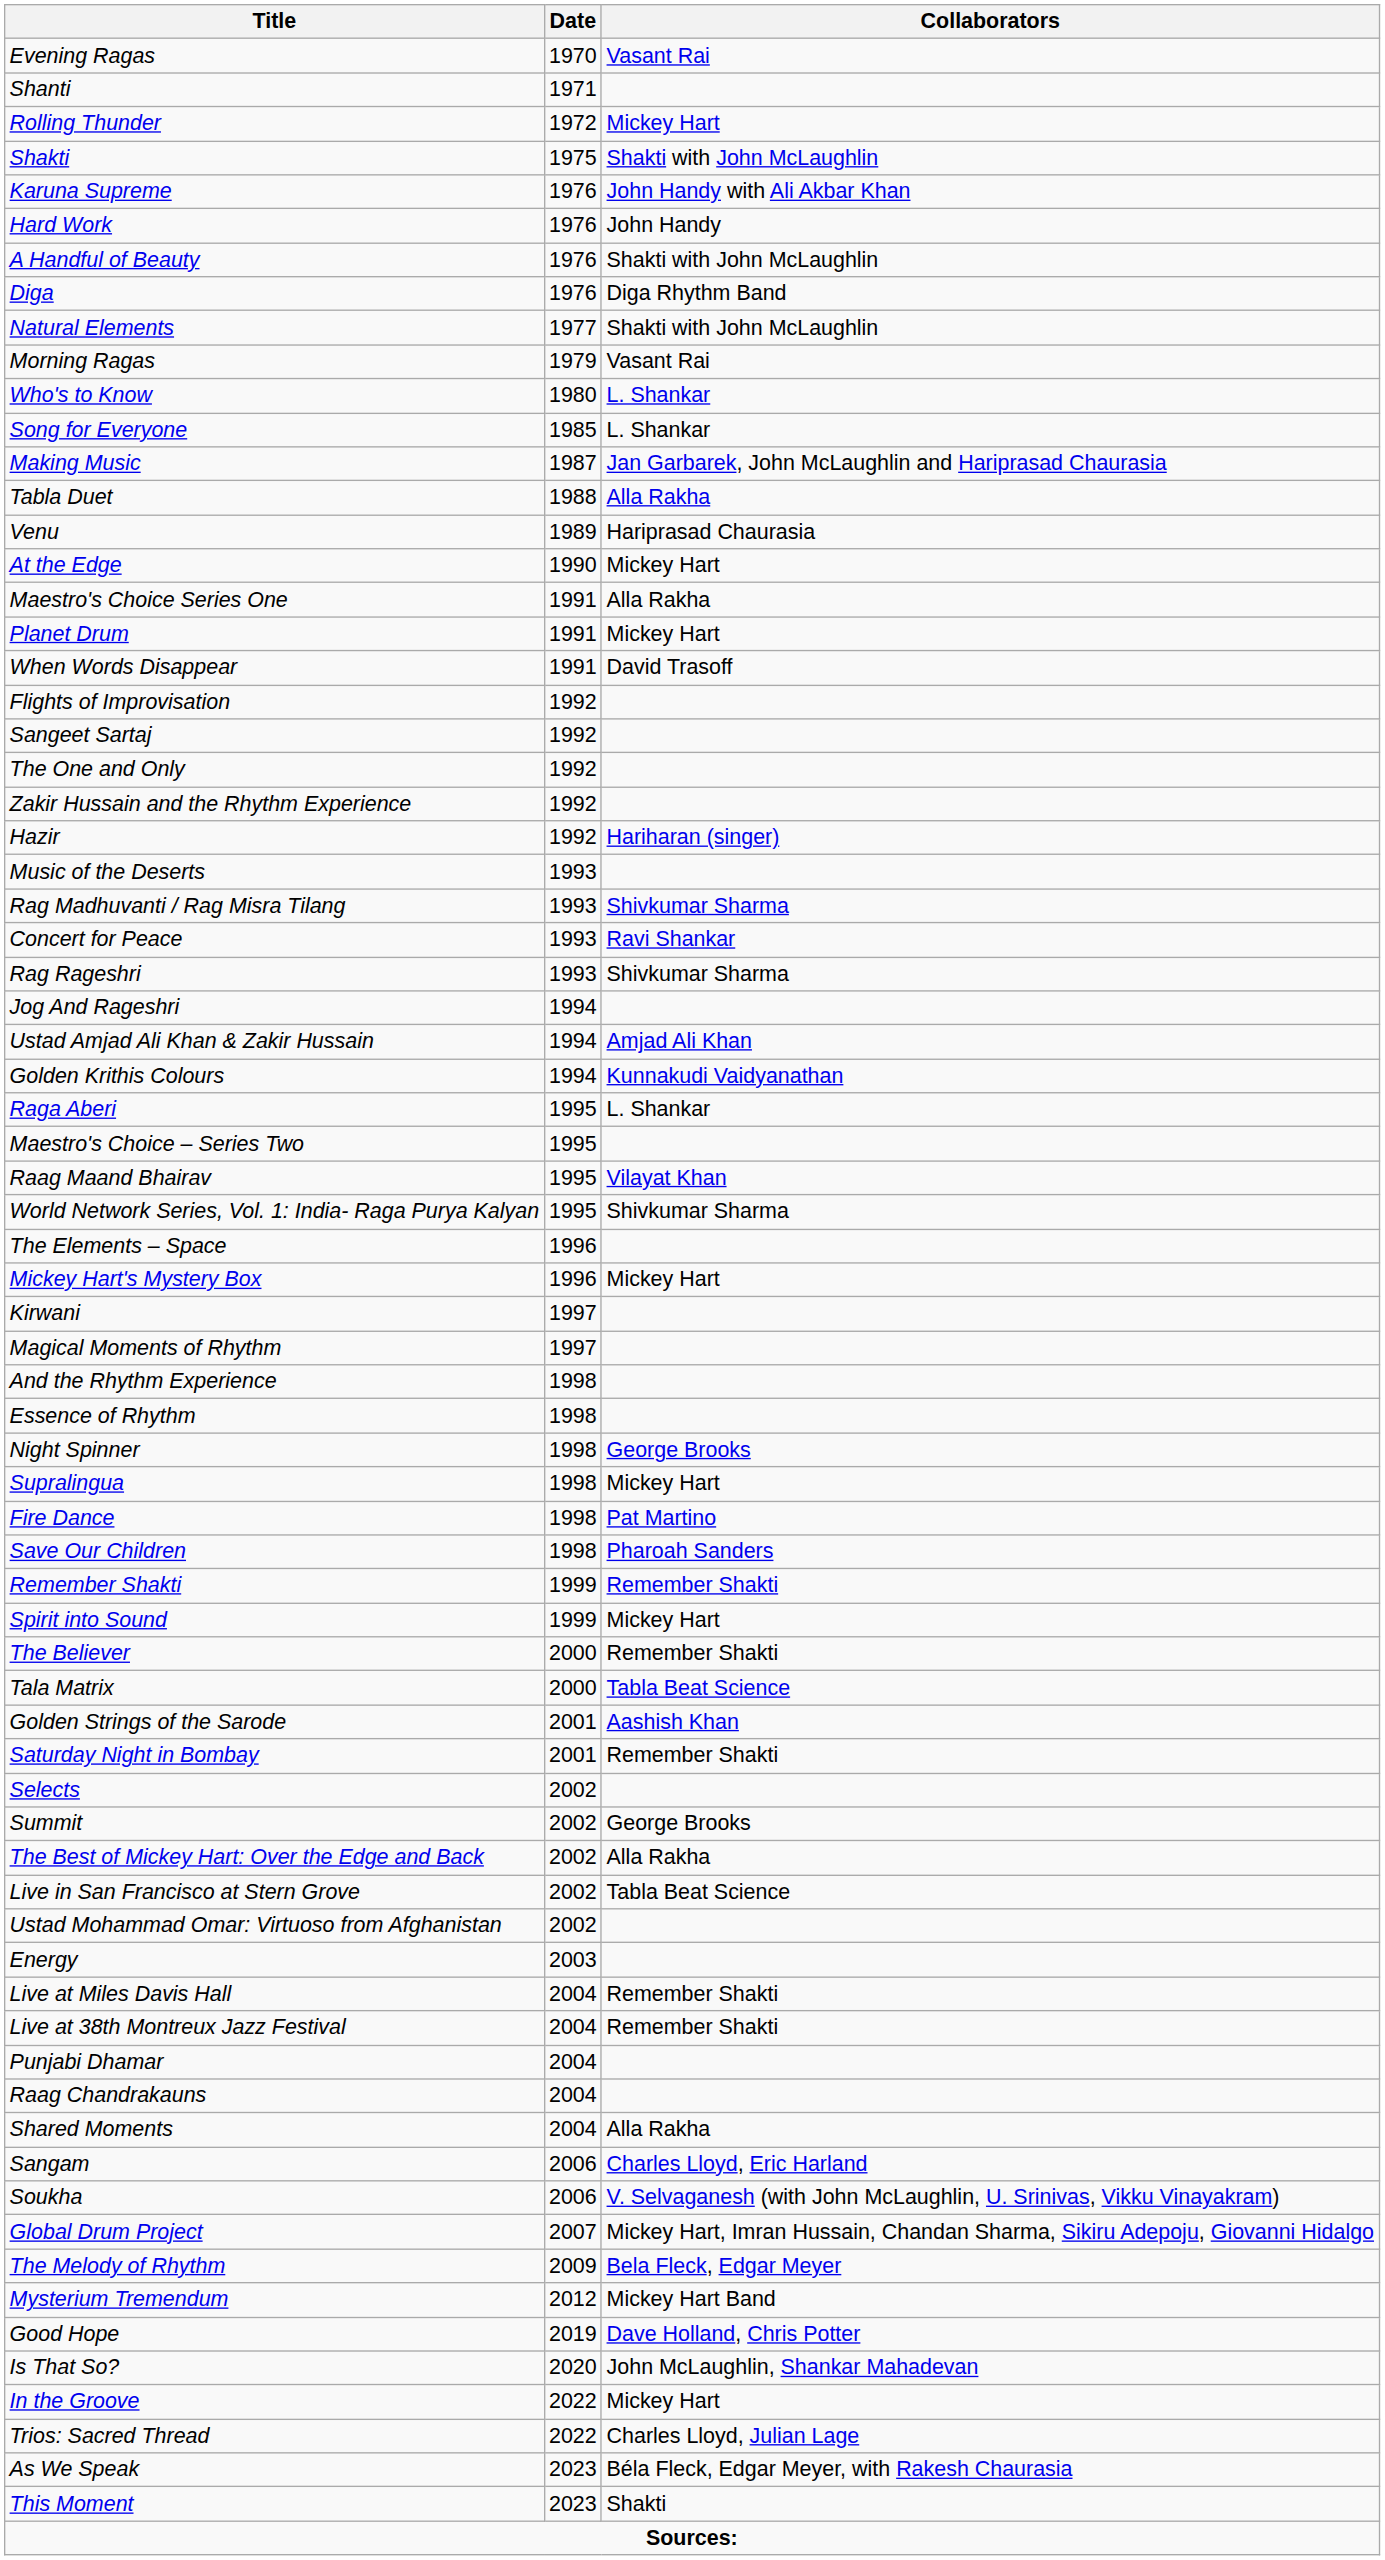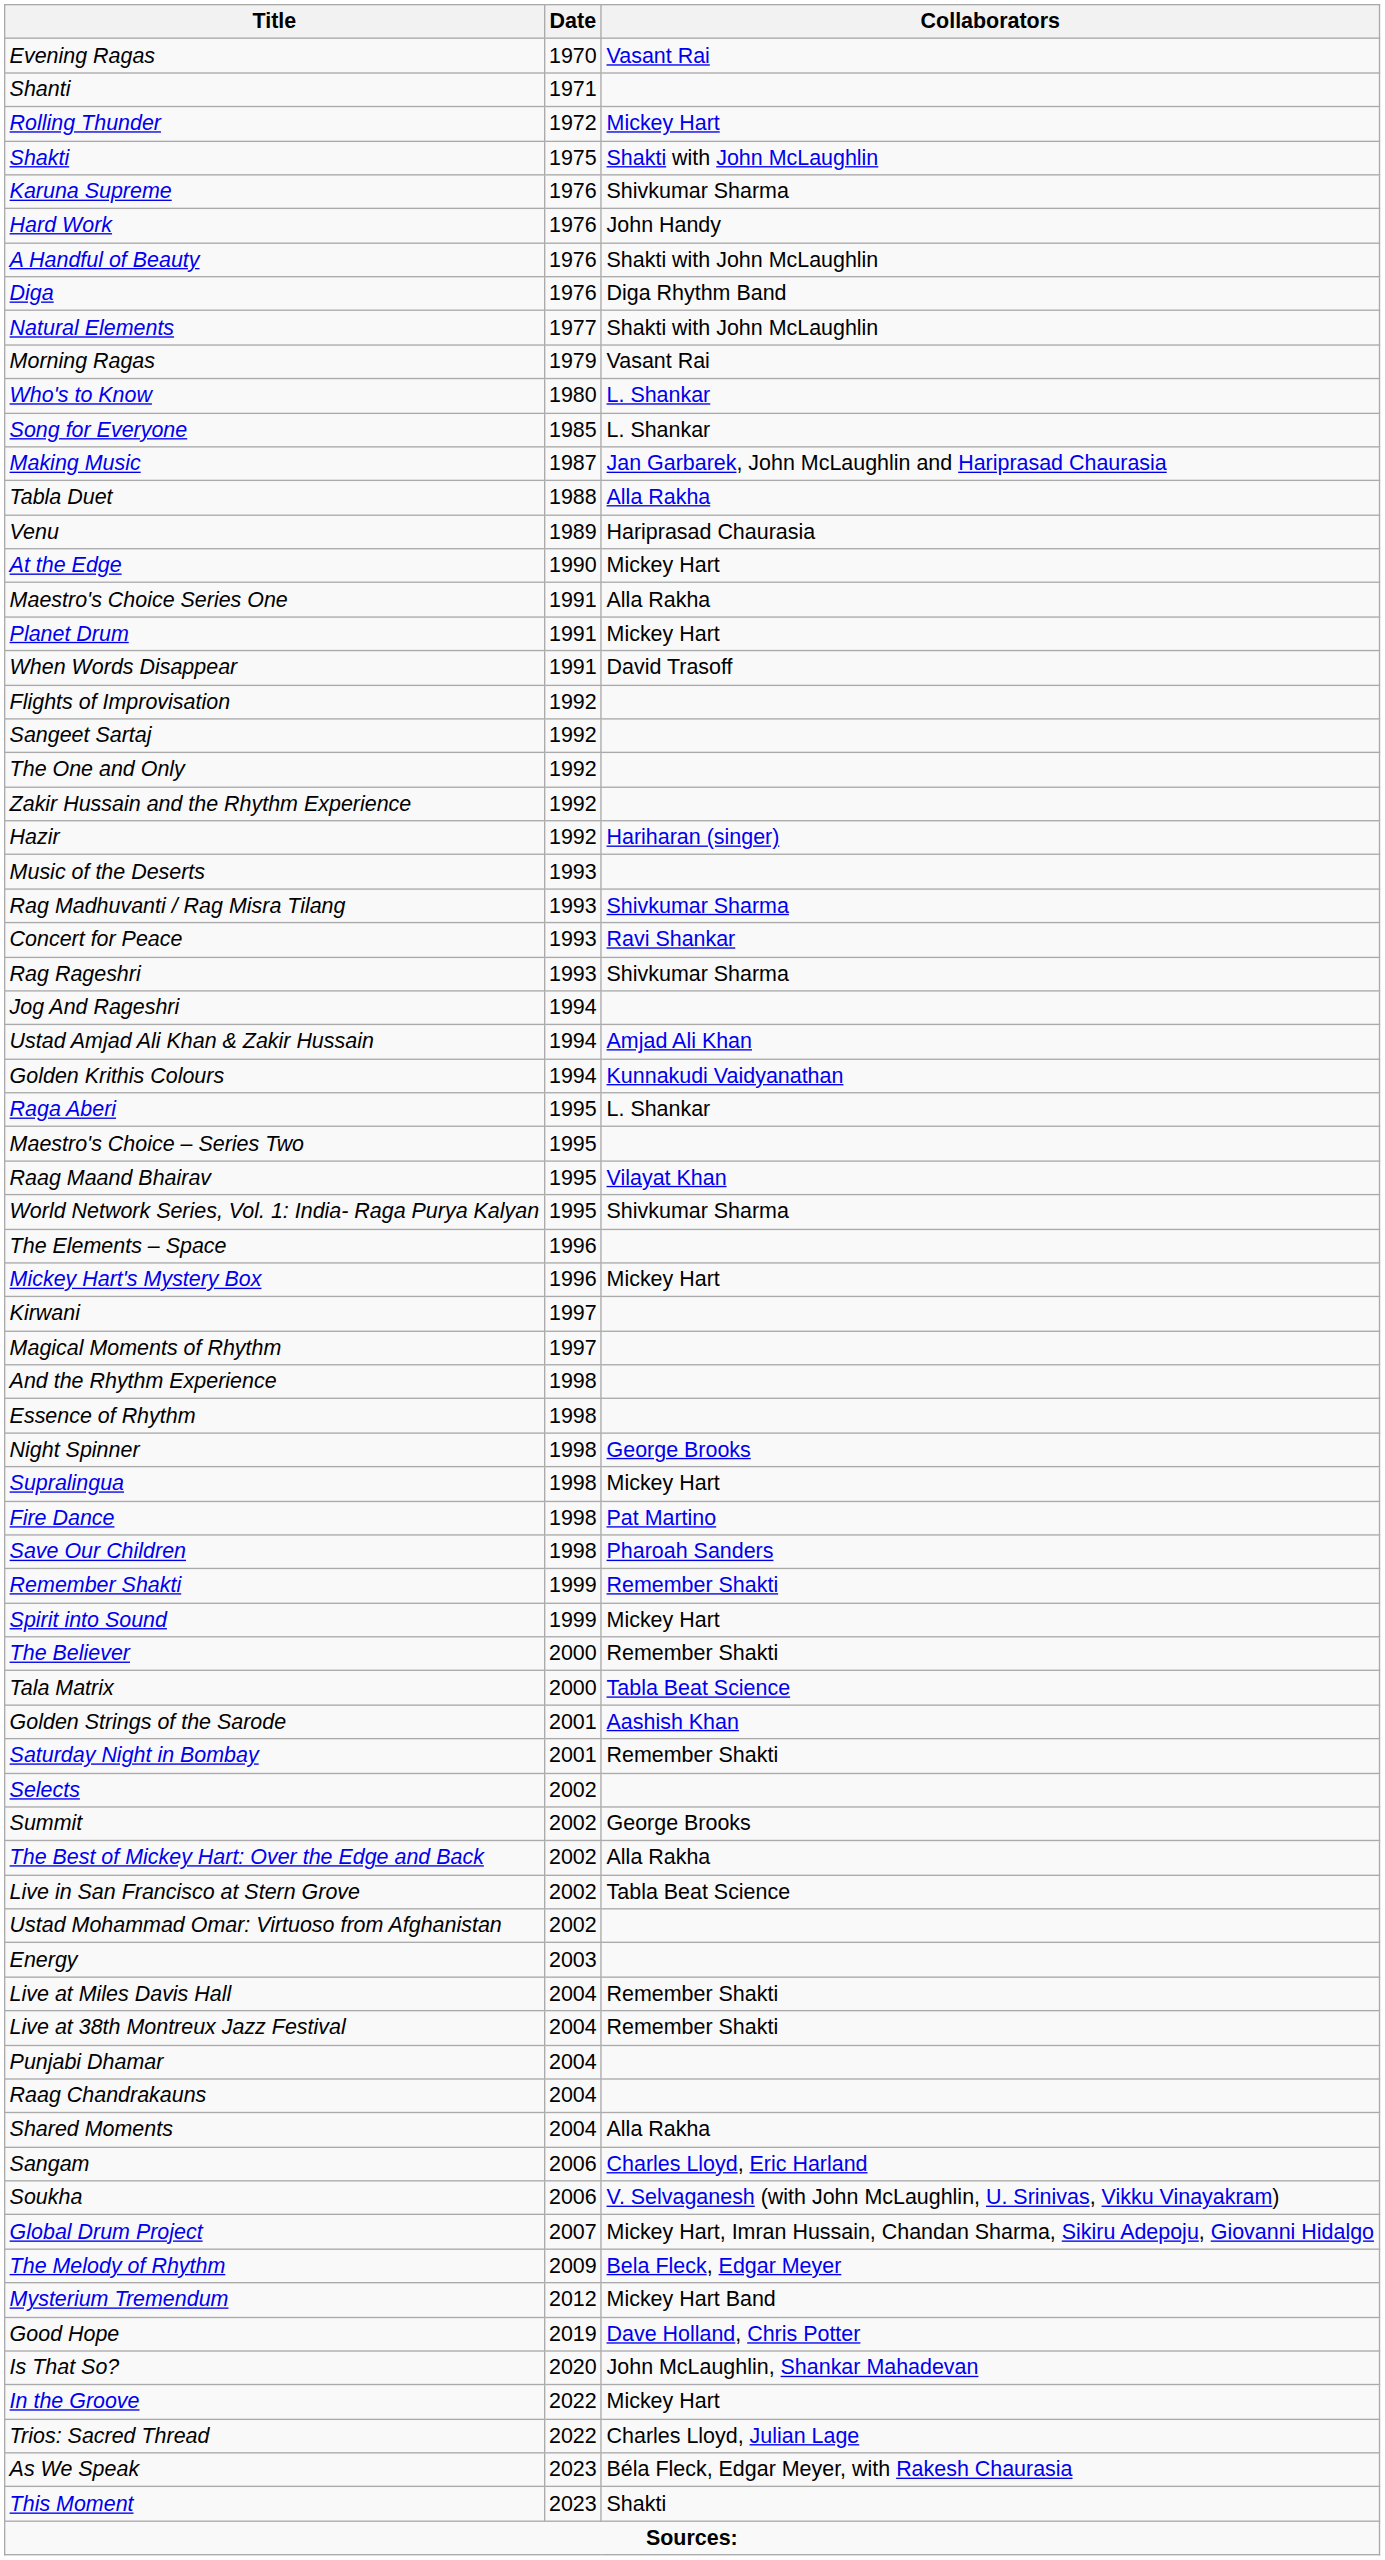Karuna Supreme | Collaborators: John Handy with Ali Akbar Khan -> Shivkumar Sharma
